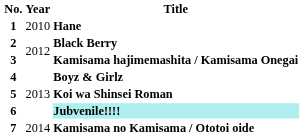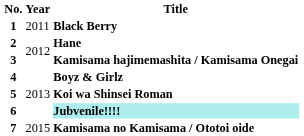1 | Year: 2010 -> 2011
1 | Title: Hane -> Black Berry
2 | Title: Black Berry -> Hane
7 | Year: 2014 -> 2015
